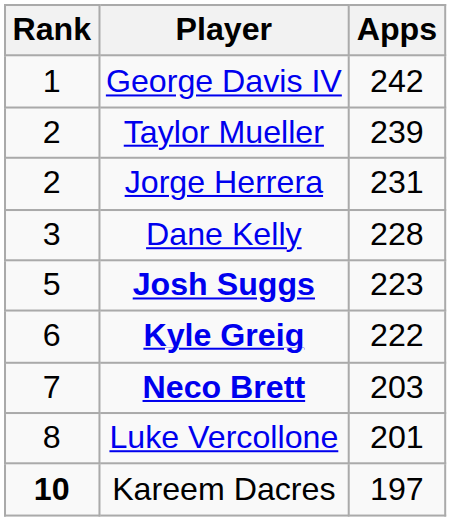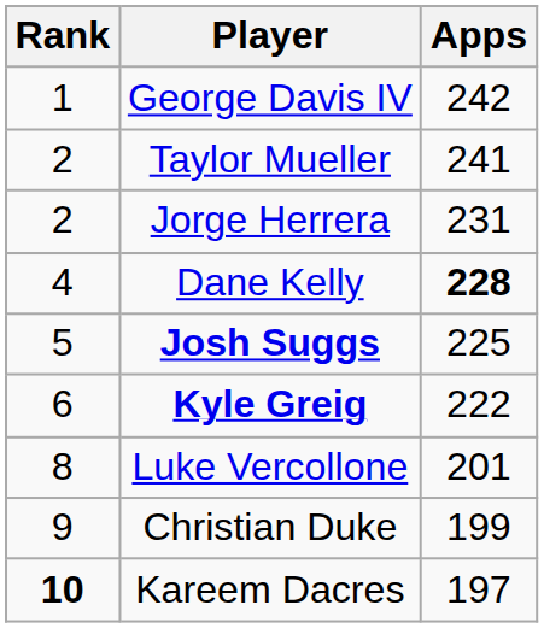Taylor Mueller | Apps: 239 -> 241
Dane Kelly | Rank: 3 -> 4
Dane Kelly | Apps: normal -> bold
Josh Suggs | Apps: 223 -> 225
- row: 7 | Neco Brett | 203
+ row: 9 | Christian Duke | 199
